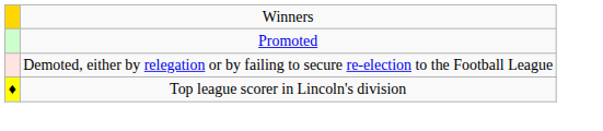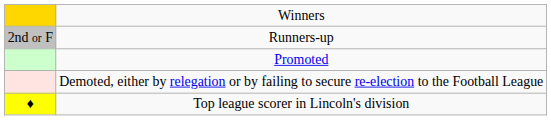+ row: 2nd or F | Runners-up
